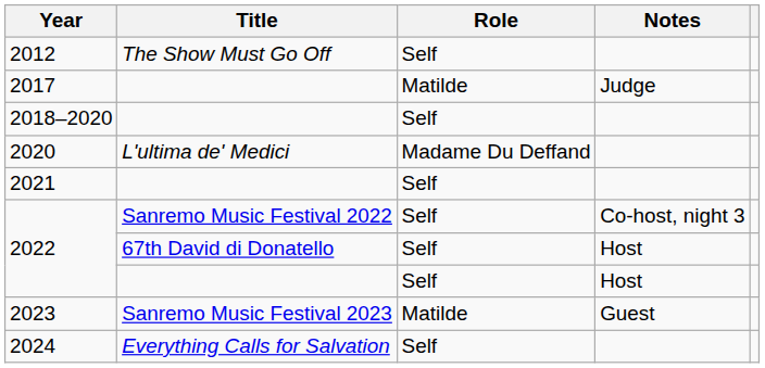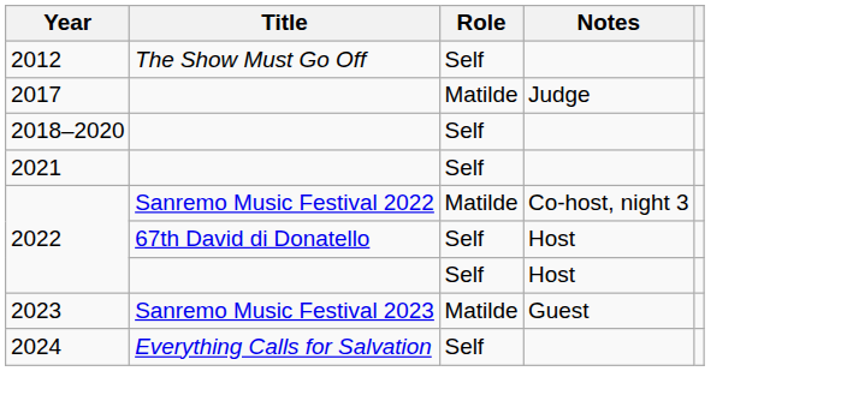- row: 2020 | L'ultima de' Medici | Madame Du Deffand
2022 / Sanremo Music Festival 2022 | Role: Self -> Matilde
